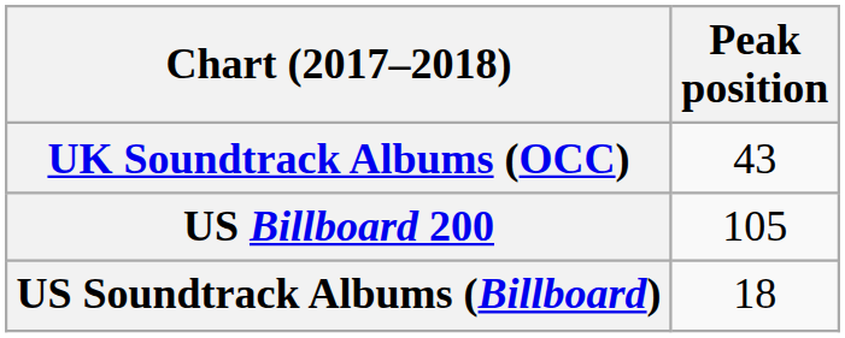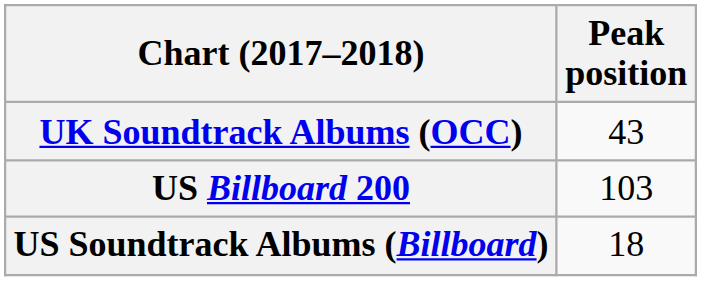US Billboard 200 | Peak position: 105 -> 103
